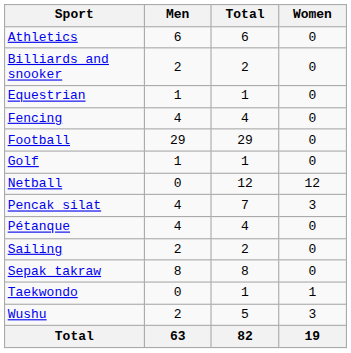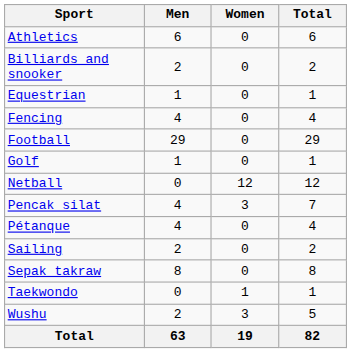columns swapped: Women <-> Total
